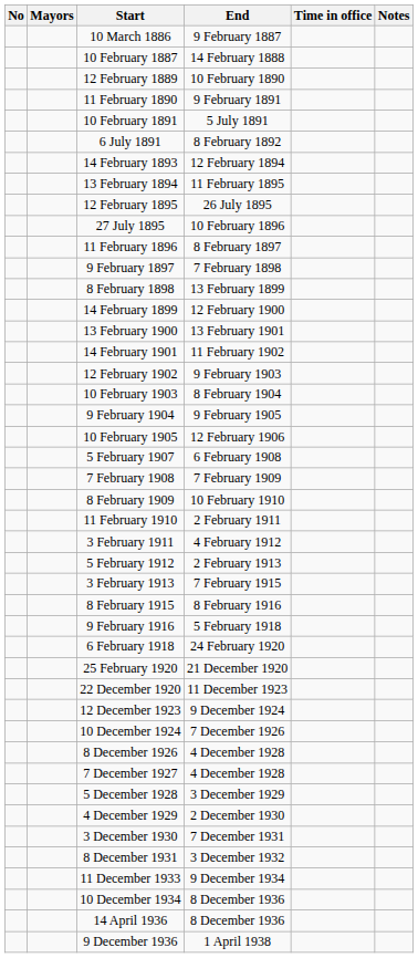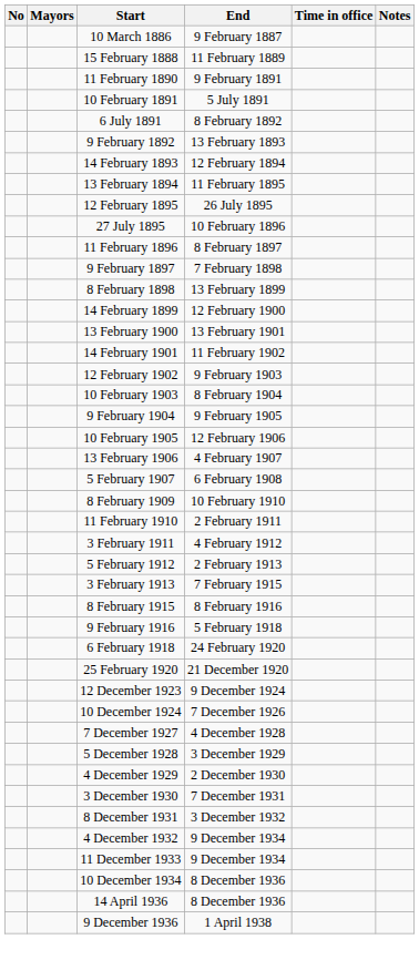- row: 10 February 1887 | 14 February 1888
+ row: 15 February 1888 | 11 February 1889
- row: 12 February 1889 | 10 February 1890
+ row: 9 February 1892 | 13 February 1893
+ row: 13 February 1906 | 4 February 1907
- row: 7 February 1908 | 7 February 1909
- row: 22 December 1920 | 11 December 1923
- row: 8 December 1926 | 4 December 1928
+ row: 4 December 1932 | 9 December 1934
